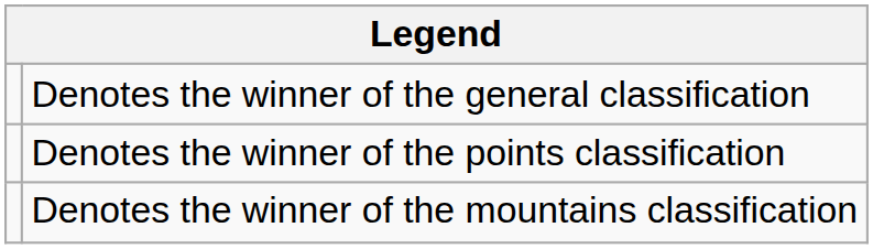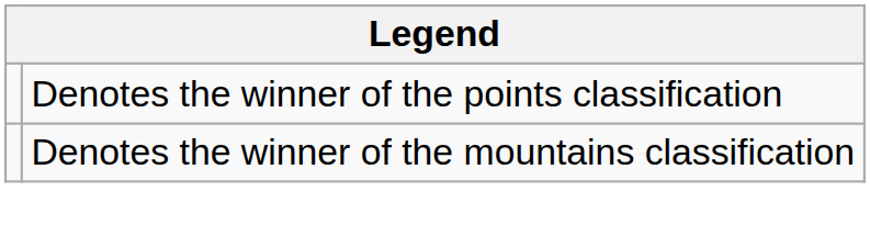- row: Denotes the winner of the general classification
